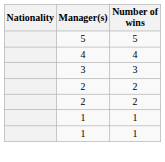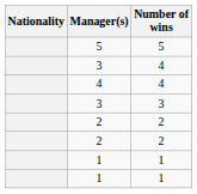+ row: 3 | 4
